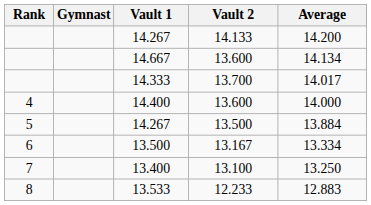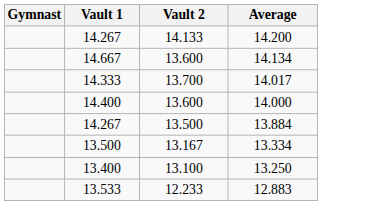- column: Rank | 4 | 5 | 6 | 7 | 8
